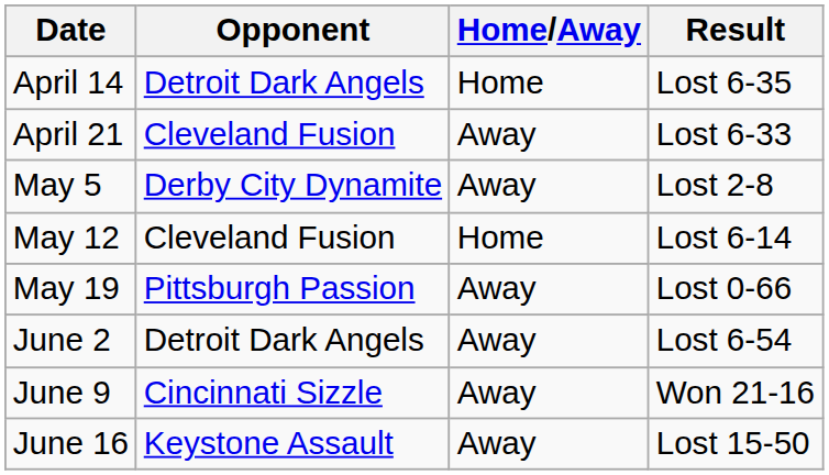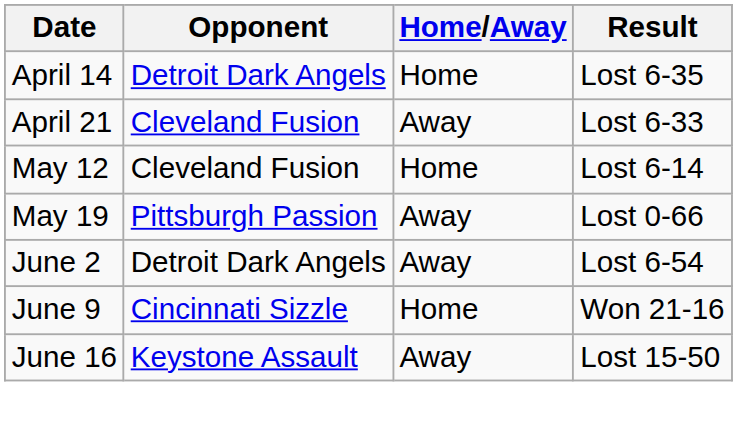- row: May 5 | Derby City Dynamite | Away | Lost 2-8
June 9 | Home/Away: Away -> Home
